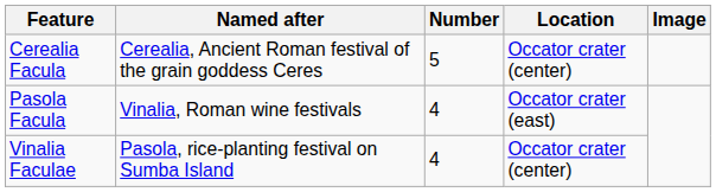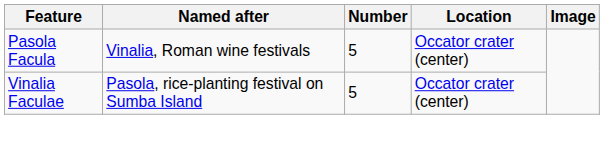- row: Cerealia Facula | Cerealia, Ancient Roman festival of the grain goddess Ceres | 5 | Occator crater (center)
Pasola Facula | Number: 4 -> 5
Pasola Facula | Location: Occator crater (east) -> Occator crater (center)
Vinalia Faculae | Number: 4 -> 5
